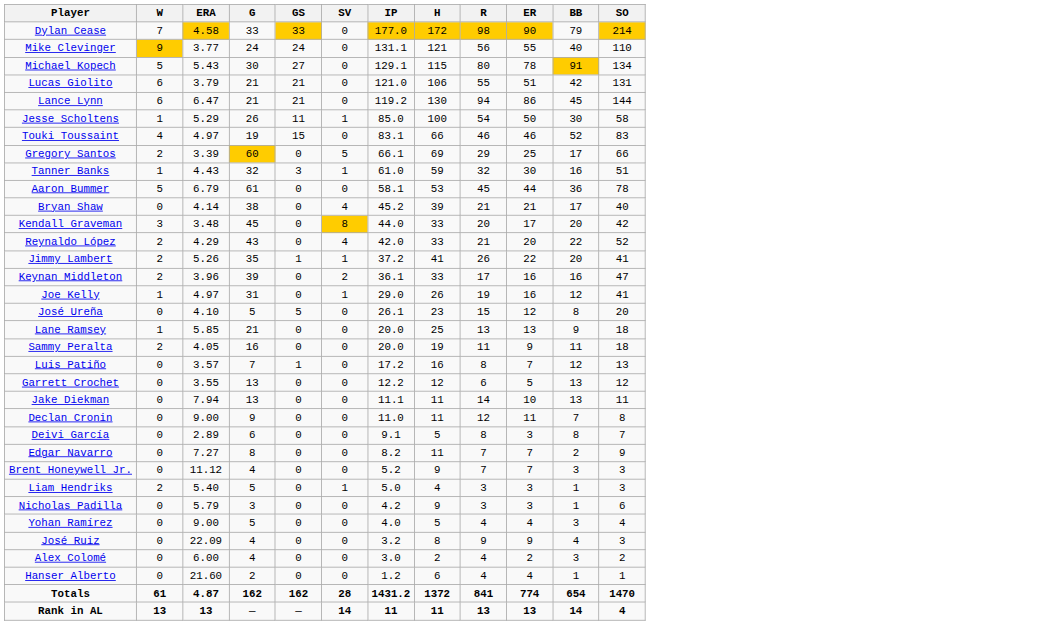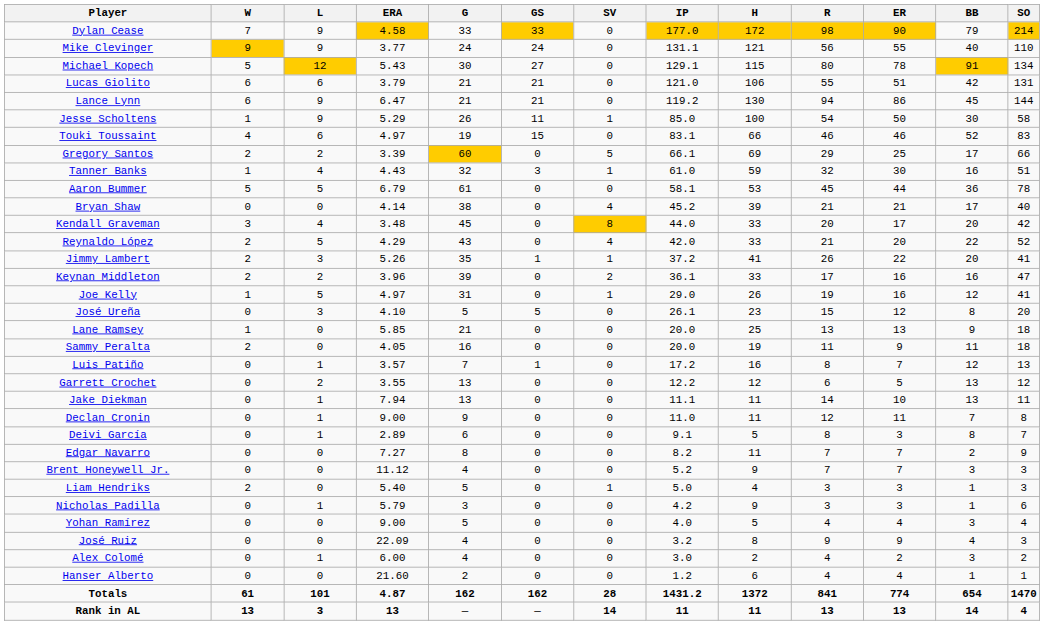+ column: L | 9 | 9 | 12 | 6 | 9 | 9 | 6 | 2 | 4 | 5 | 0 | 4 | 5 | 3 | 2 | 5 | 3 | 0 | 0 | 1 | 2 | 1 | 1 | 1 | 0 | 0 | 0 | 1 | 0 | 0 | 1 | 0 | 101 | 3
